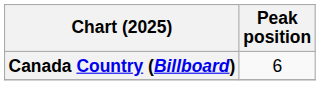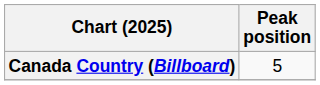Canada Country (Billboard) | Peak position: 6 -> 5
